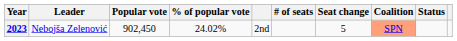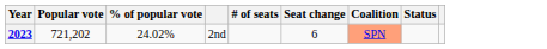- column: Leader | Nebojša Zelenović
2023 | Popular vote: 902,450 -> 721,202
2023 | Seat change: 5 -> 6
